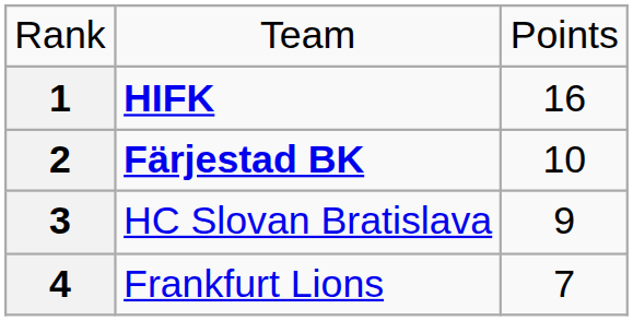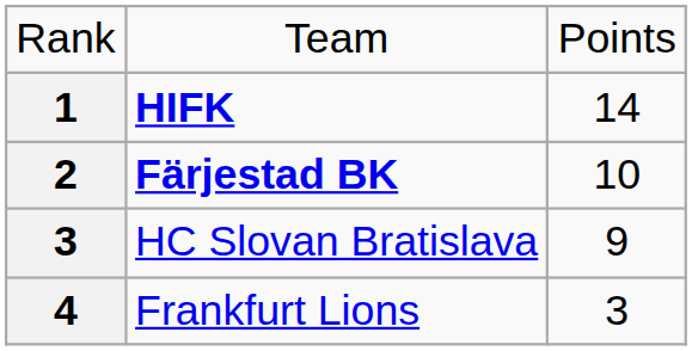HIFK | column 3: 16 -> 14
Frankfurt Lions | column 3: 7 -> 3
